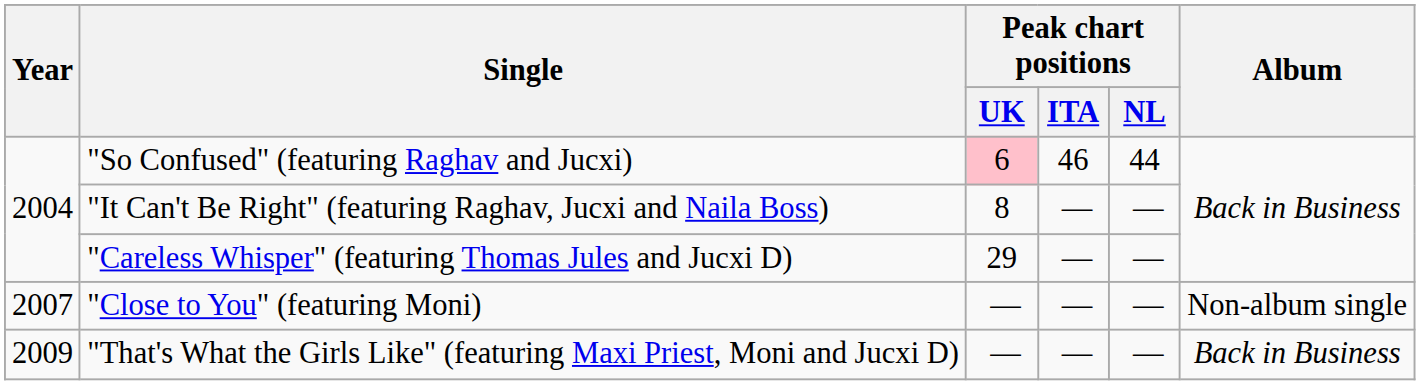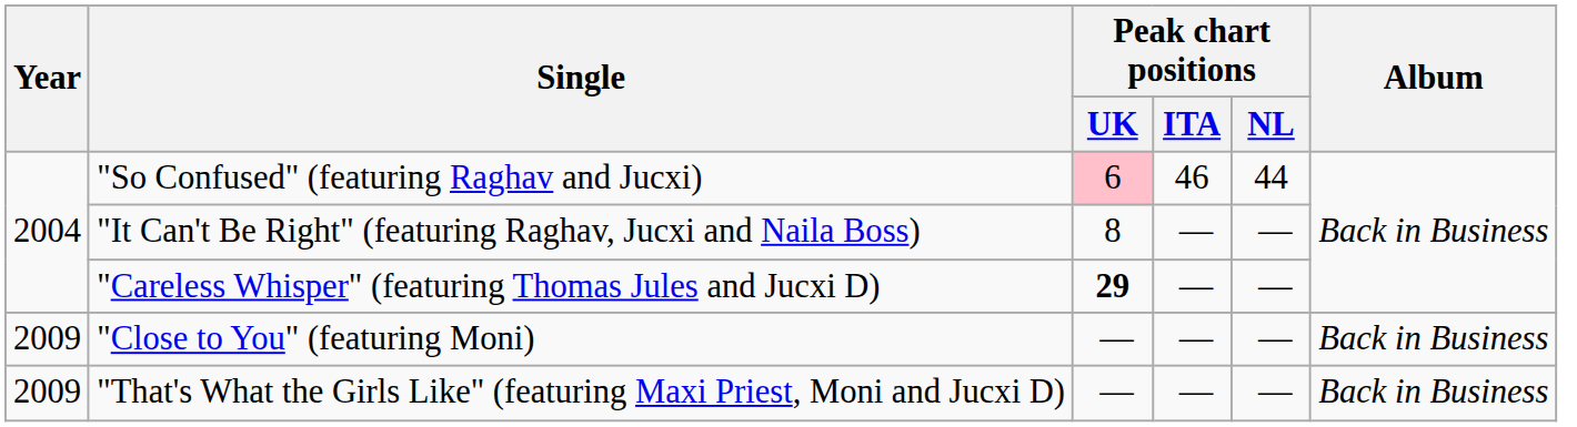"Careless Whisper" (featuring Thomas Jules and Jucxi D) | Peak chart positions / UK: normal -> bold
"Close to You" (featuring Moni) | Year: 2007 -> 2009
"Close to You" (featuring Moni) | Album: Non-album single -> Back in Business
